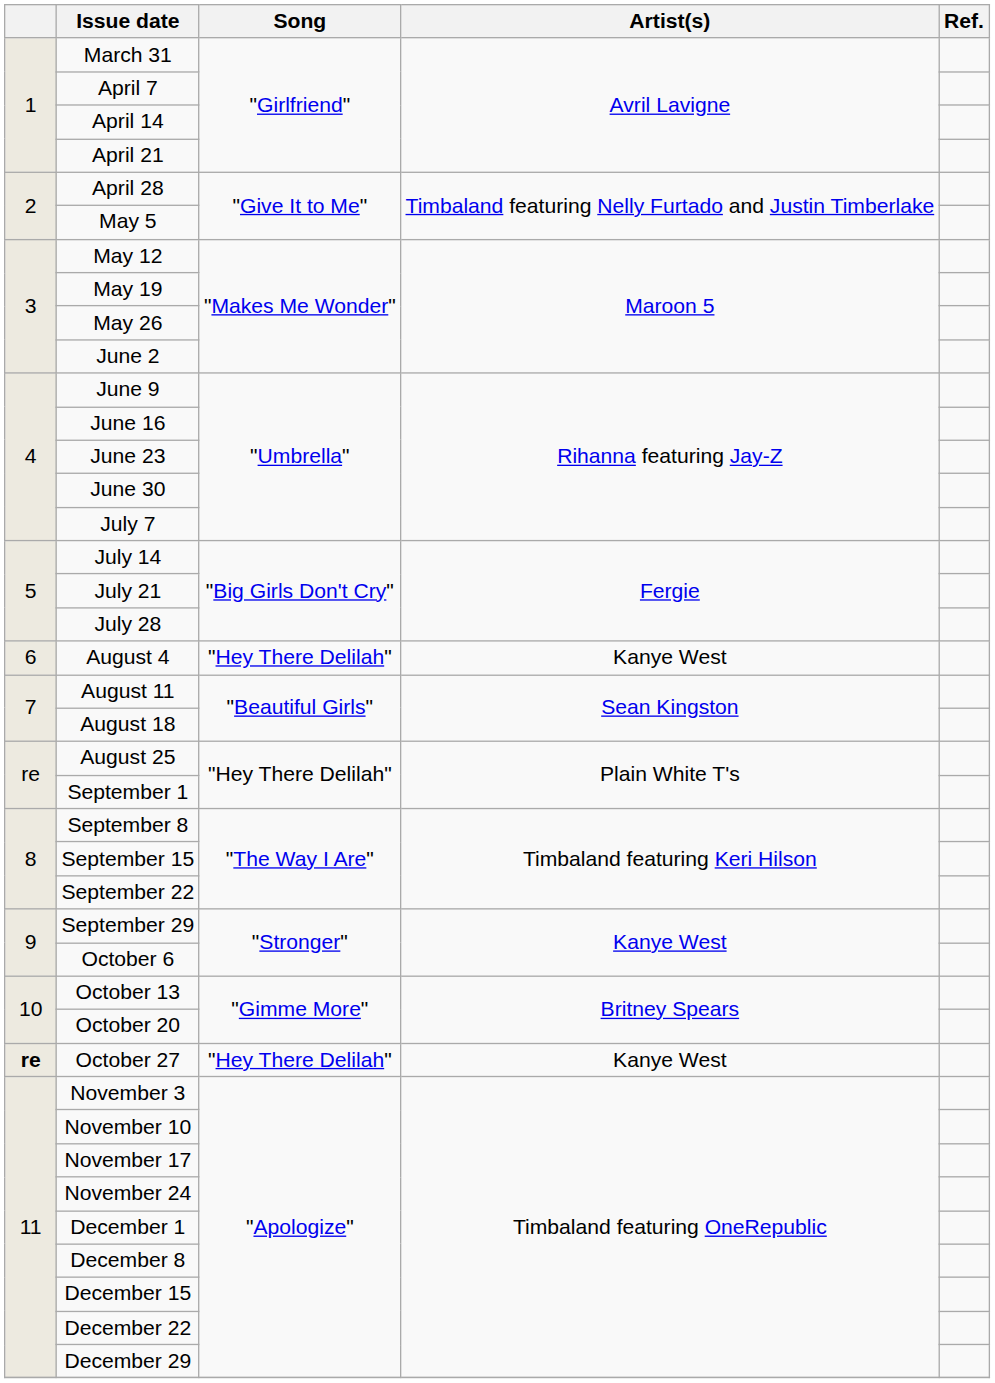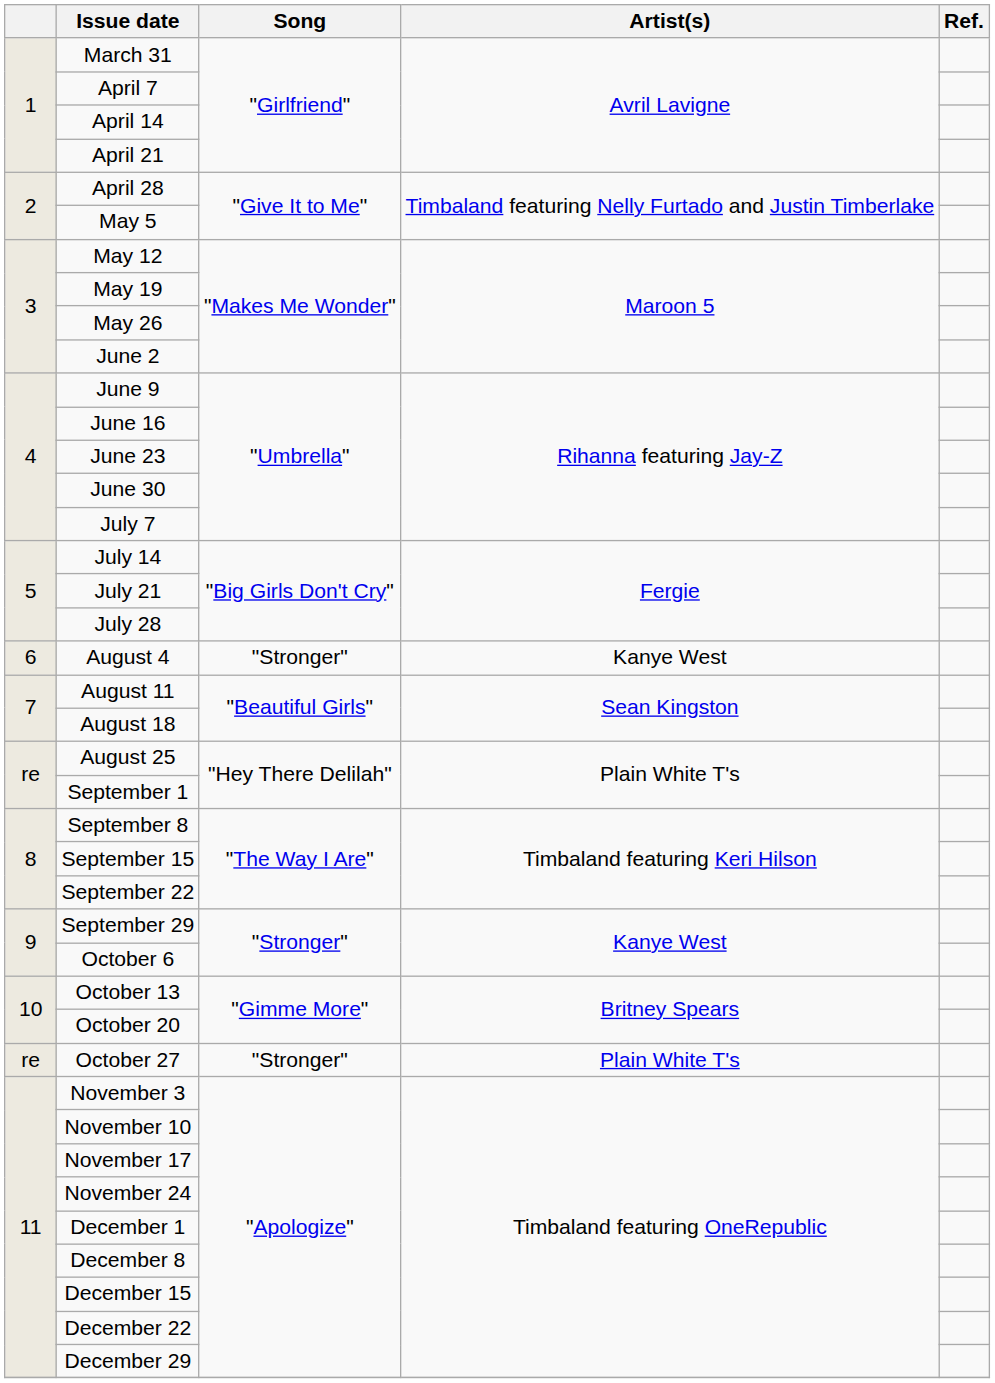August 4 | Song: "Hey There Delilah" -> "Stronger"
October 27 | column 1: bold -> normal
October 27 | Song: "Hey There Delilah" -> "Stronger"
October 27 | Artist(s): Kanye West -> Plain White T's
